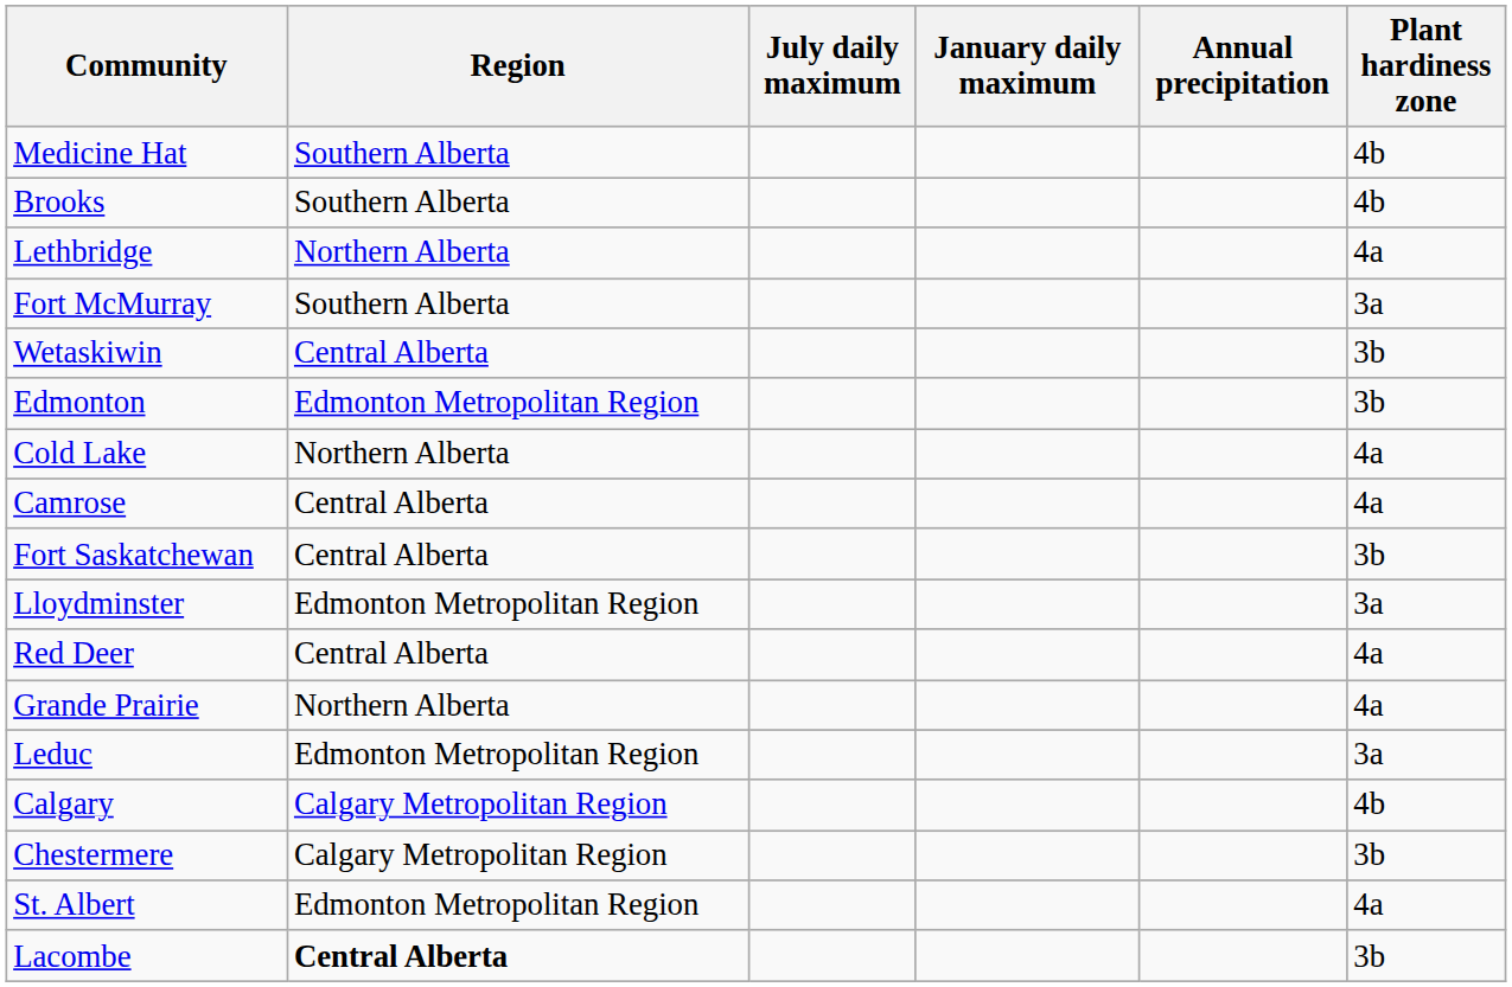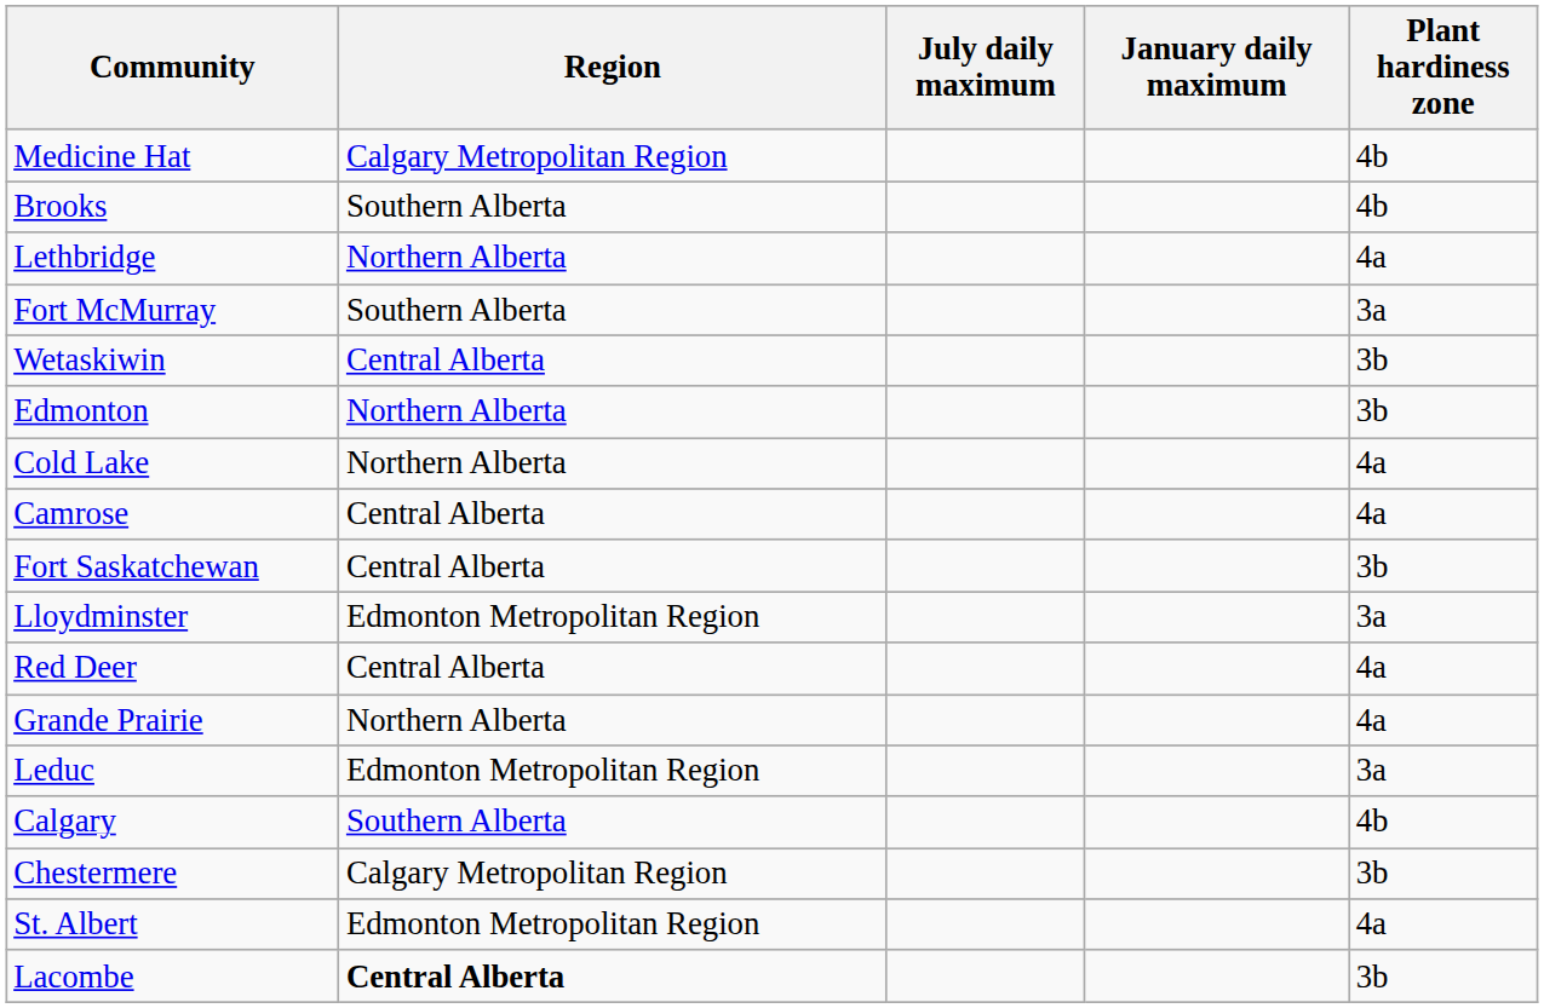- column: Annual precipitation
Medicine Hat | Region: Southern Alberta -> Calgary Metropolitan Region
Edmonton | Region: Edmonton Metropolitan Region -> Northern Alberta
Calgary | Region: Calgary Metropolitan Region -> Southern Alberta
